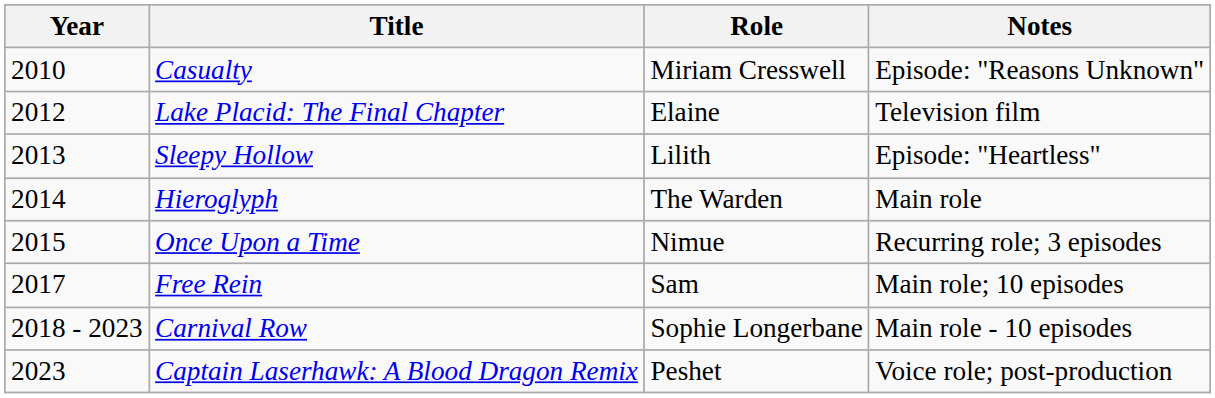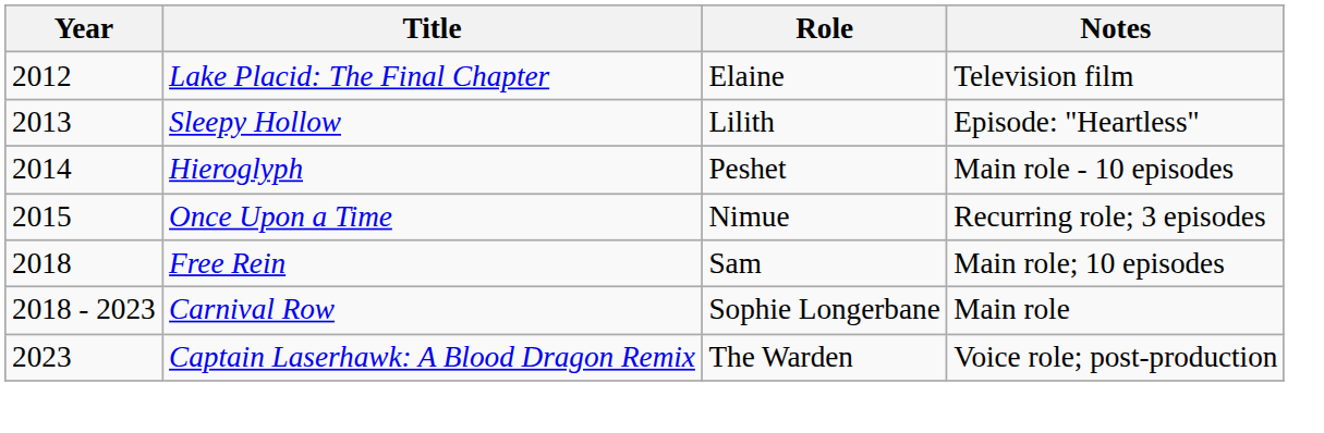- row: 2010 | Casualty | Miriam Cresswell | Episode: "Reasons Unknown"
Hieroglyph | Role: The Warden -> Peshet
Hieroglyph | Notes: Main role -> Main role - 10 episodes
Free Rein | Year: 2017 -> 2018
Carnival Row | Notes: Main role - 10 episodes -> Main role
Captain Laserhawk: A Blood Dragon Remix | Role: Peshet -> The Warden
